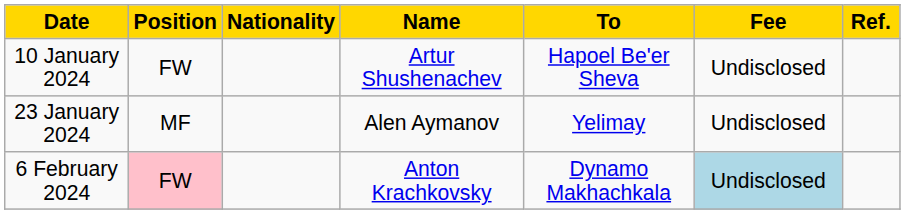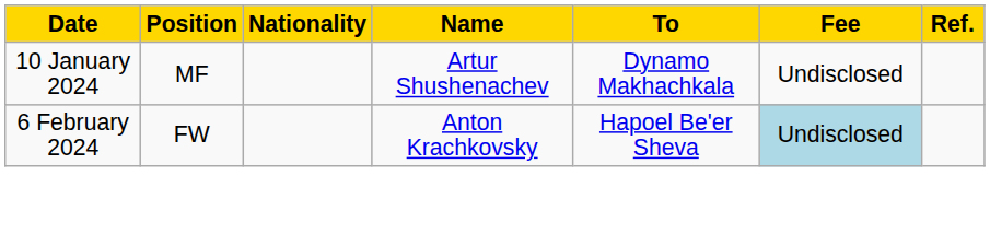10 January 2024 | Position: FW -> MF
10 January 2024 | To: Hapoel Be'er Sheva -> Dynamo Makhachkala
- row: 23 January 2024 | MF | Alen Aymanov | Yelimay | Undisclosed
6 February 2024 | Position: pink background -> no background
6 February 2024 | To: Dynamo Makhachkala -> Hapoel Be'er Sheva
